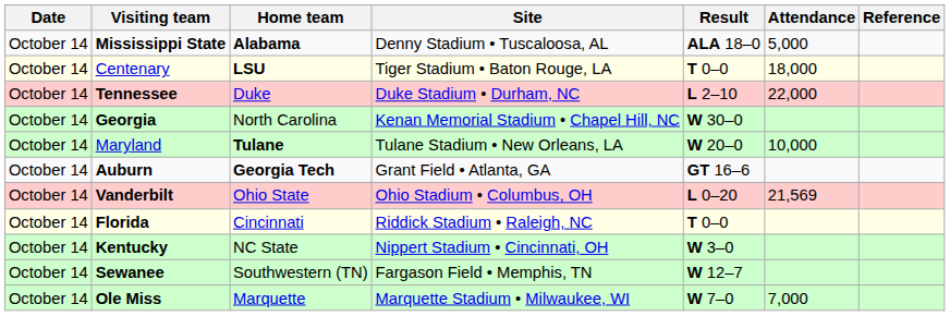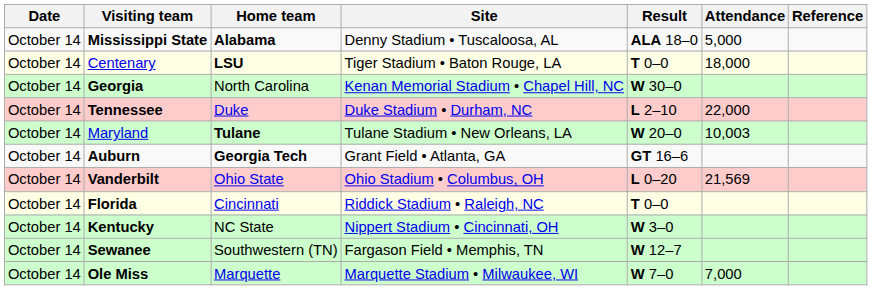rows swapped: Georgia <-> Tennessee
Maryland | Attendance: 10,000 -> 10,003
